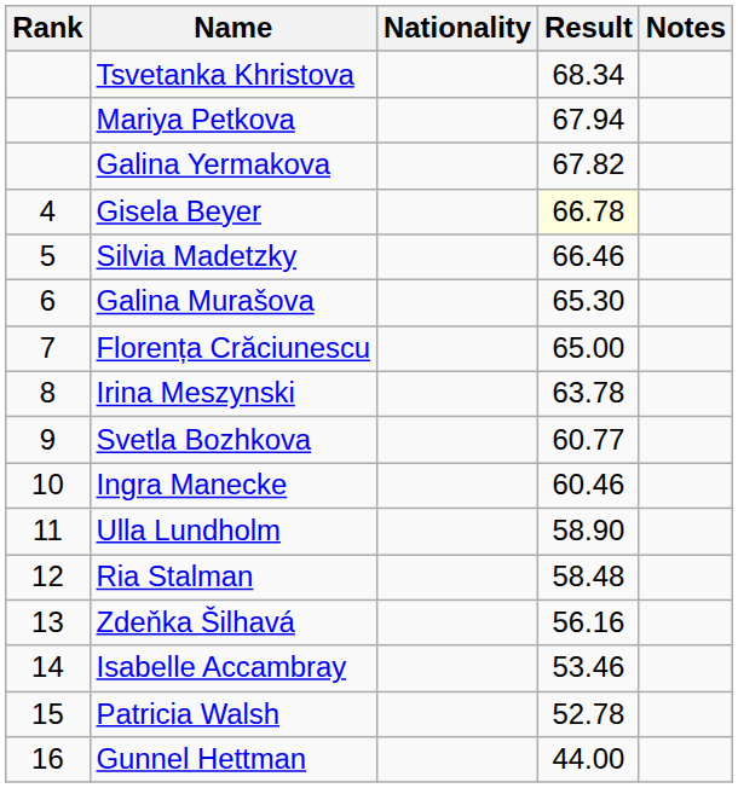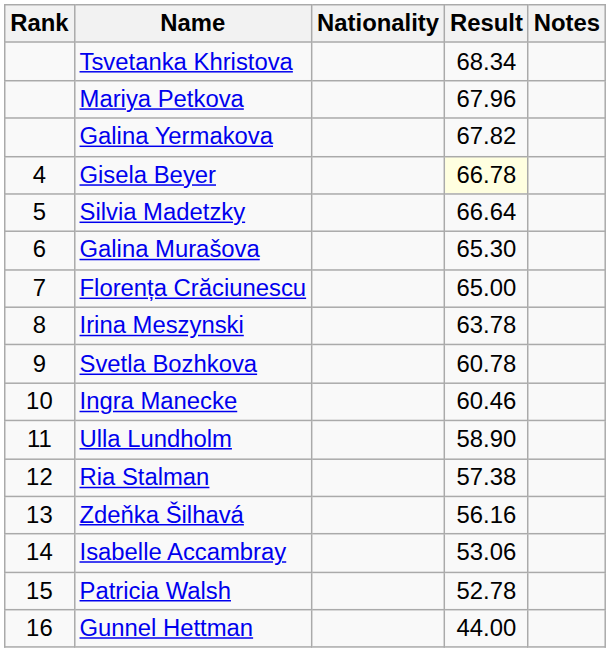Mariya Petkova | Result: 67.94 -> 67.96
Silvia Madetzky | Result: 66.46 -> 66.64
Svetla Bozhkova | Result: 60.77 -> 60.78
Ria Stalman | Result: 58.48 -> 57.38
Isabelle Accambray | Result: 53.46 -> 53.06
